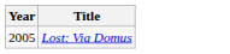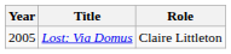+ column: Role | Claire Littleton
